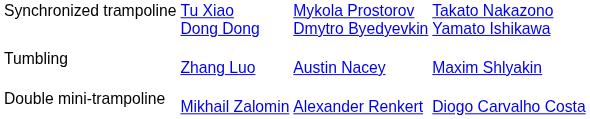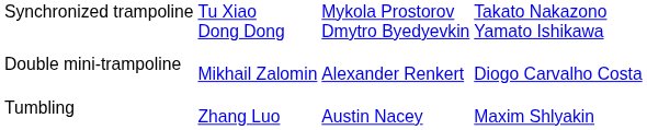rows swapped: Double mini-trampoline <-> Tumbling
